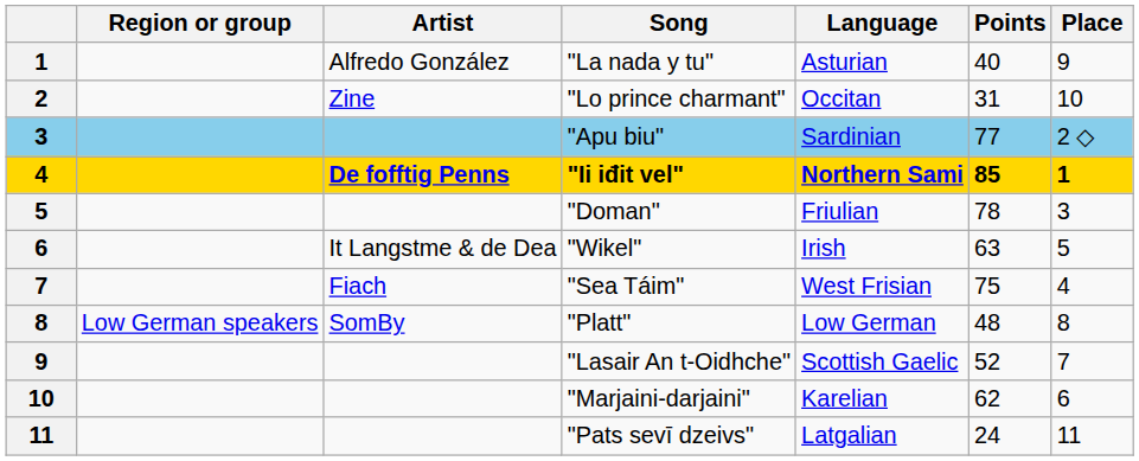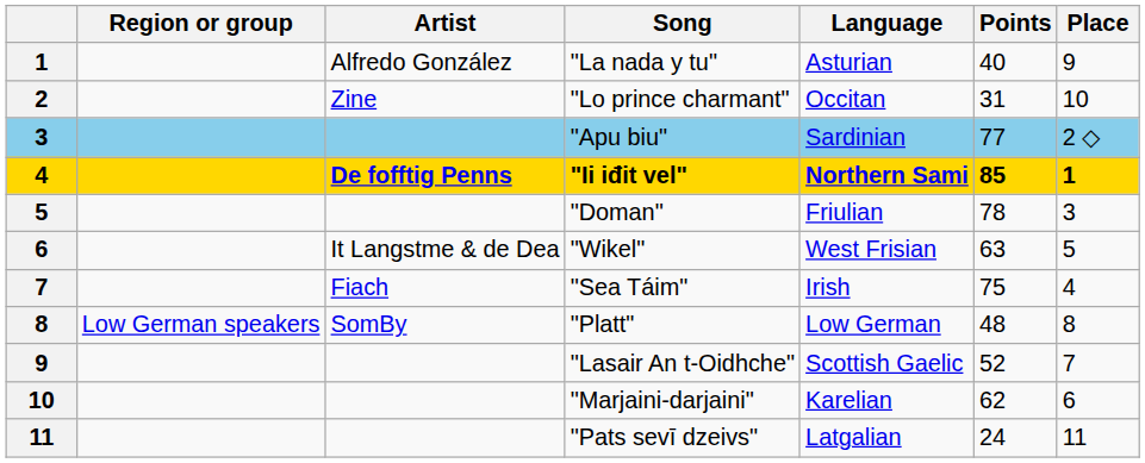"Wikel" | Language: Irish -> West Frisian
"Sea Táim" | Language: West Frisian -> Irish
